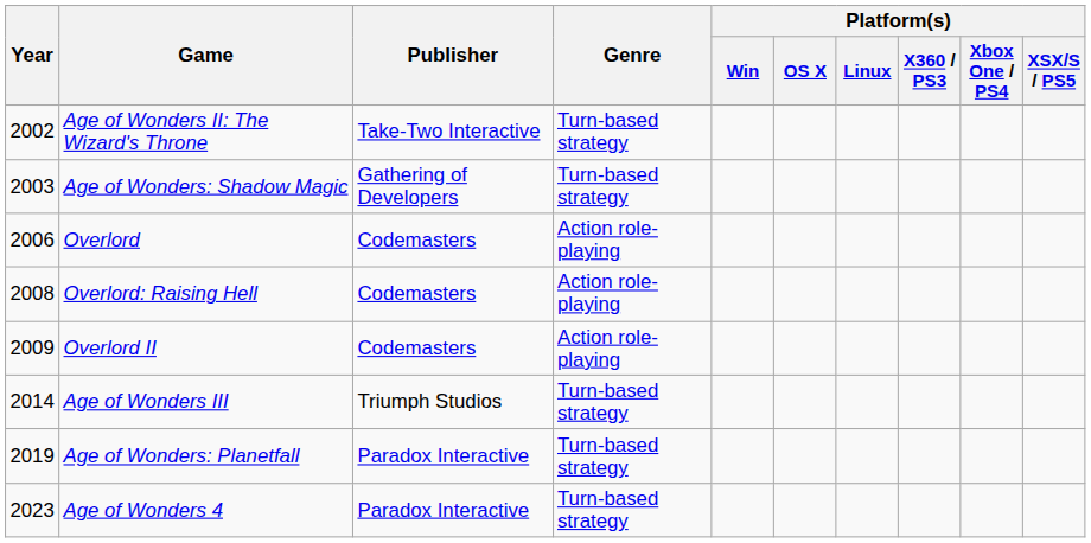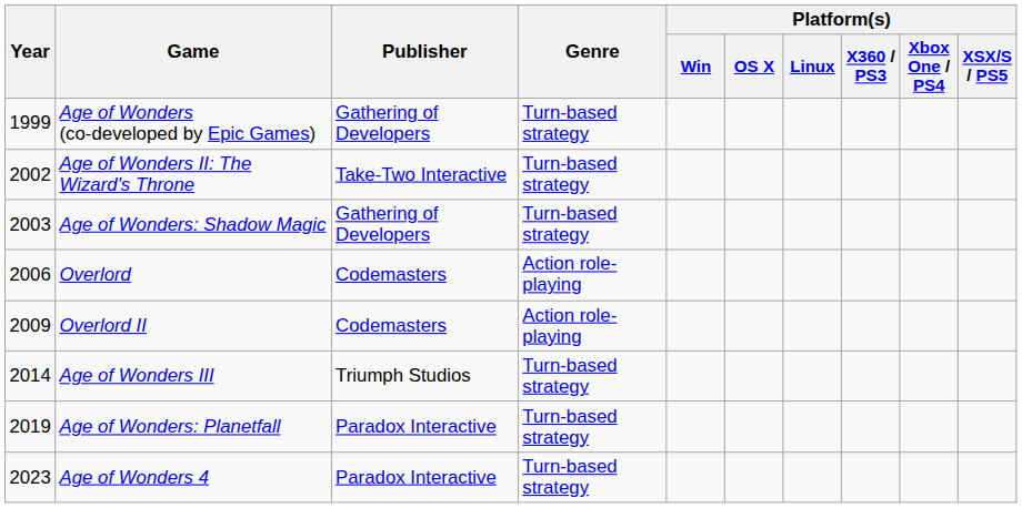+ row: 1999 | Age of Wonders (co-developed by Epic Games) | Gathering of Developers | Turn-based strategy
- row: 2008 | Overlord: Raising Hell | Codemasters | Action role-playing
